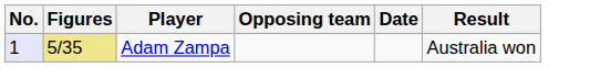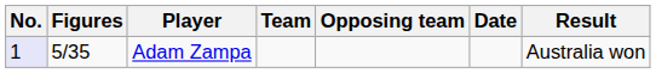+ column: Team
Adam Zampa | Figures: khaki background -> no background
